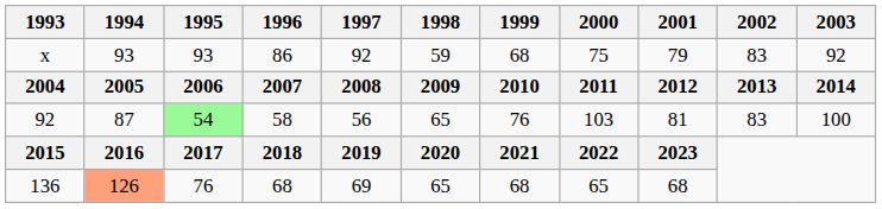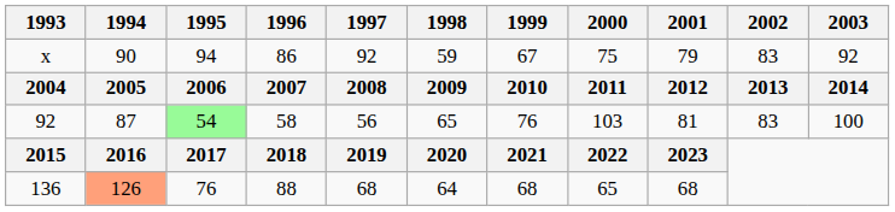x | 1994: 93 -> 90
x | 1995: 93 -> 94
x | 1999: 68 -> 67
136 | 1996: 68 -> 88
136 | 1997: 69 -> 68
136 | 1998: 65 -> 64
